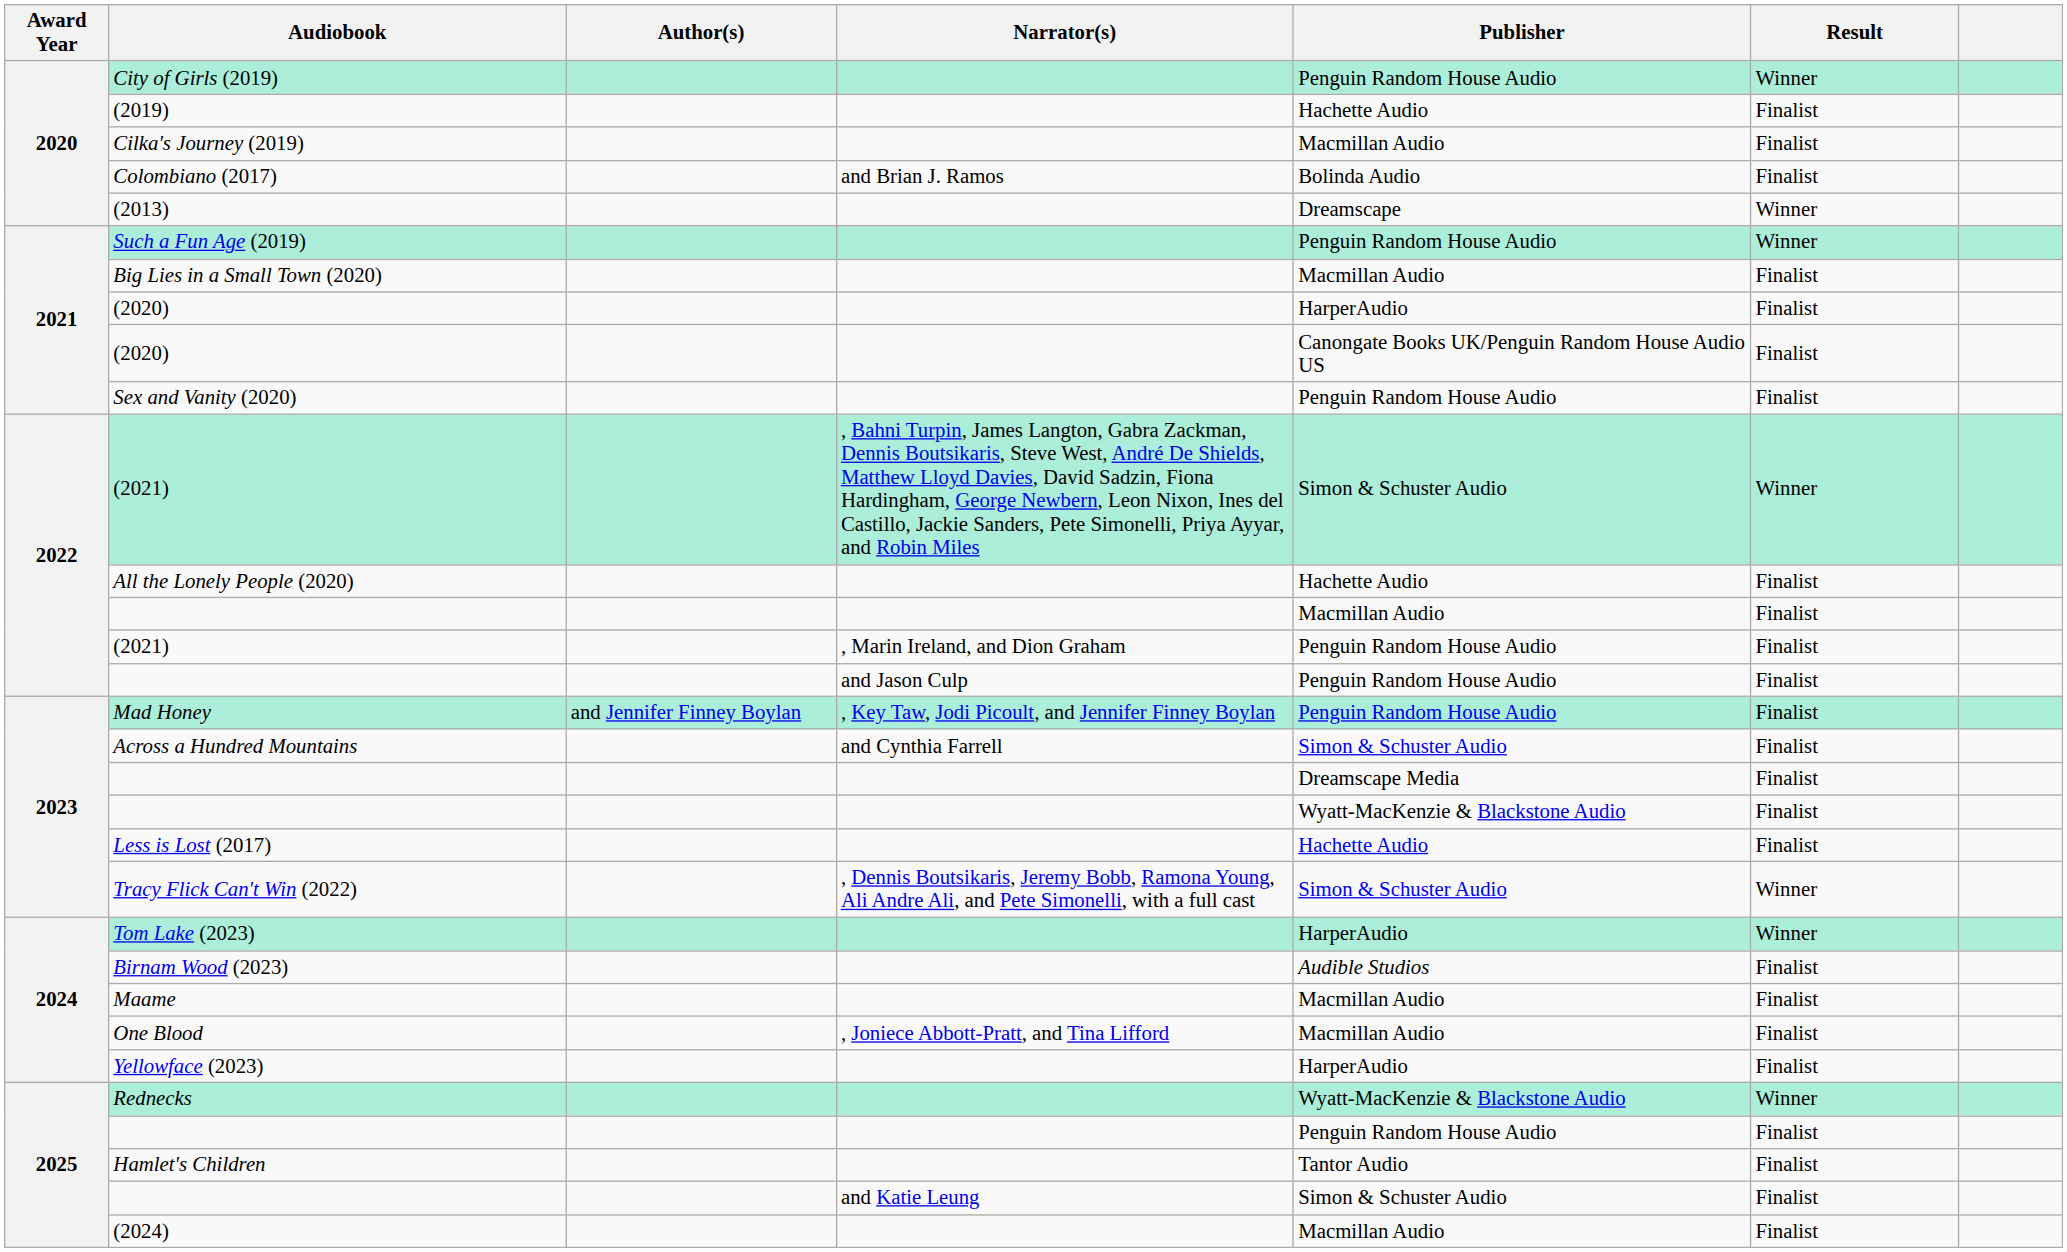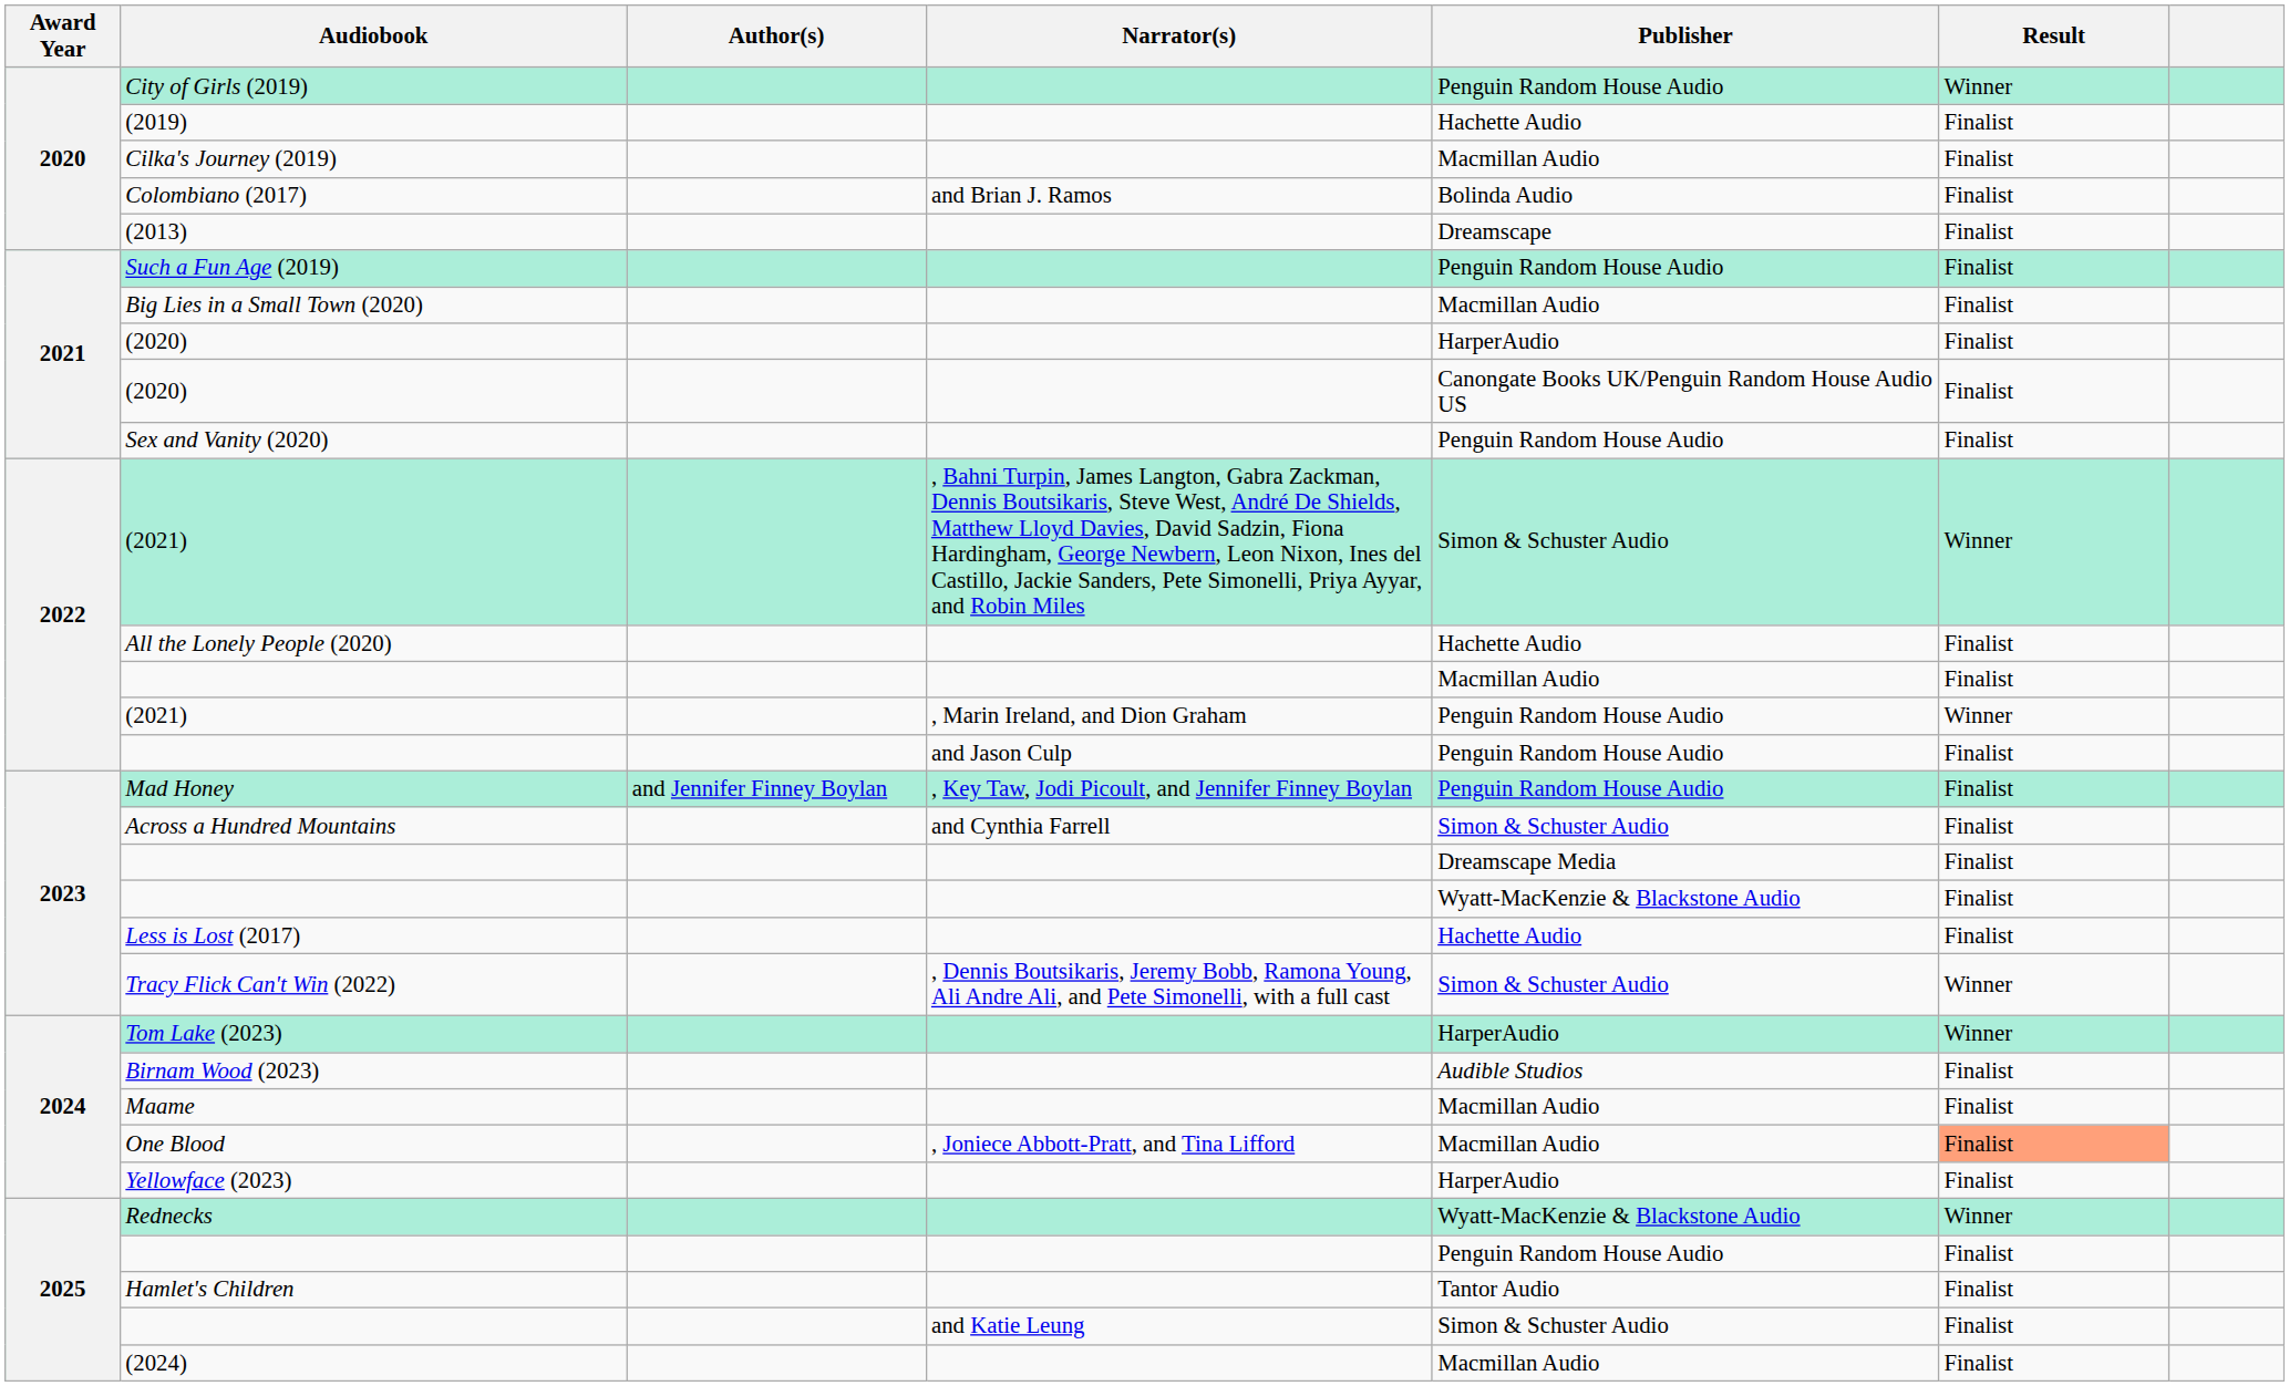(2013) | Result: Winner -> Finalist
Such a Fun Age (2019) | Result: Winner -> Finalist
(2021) / , Marin Ireland, and Dion Graham | Result: Finalist -> Winner
One Blood | Result: no background -> lightsalmon background
